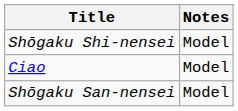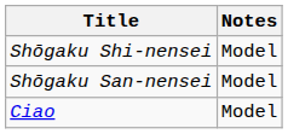rows swapped: Shōgaku San-nensei <-> Ciao
